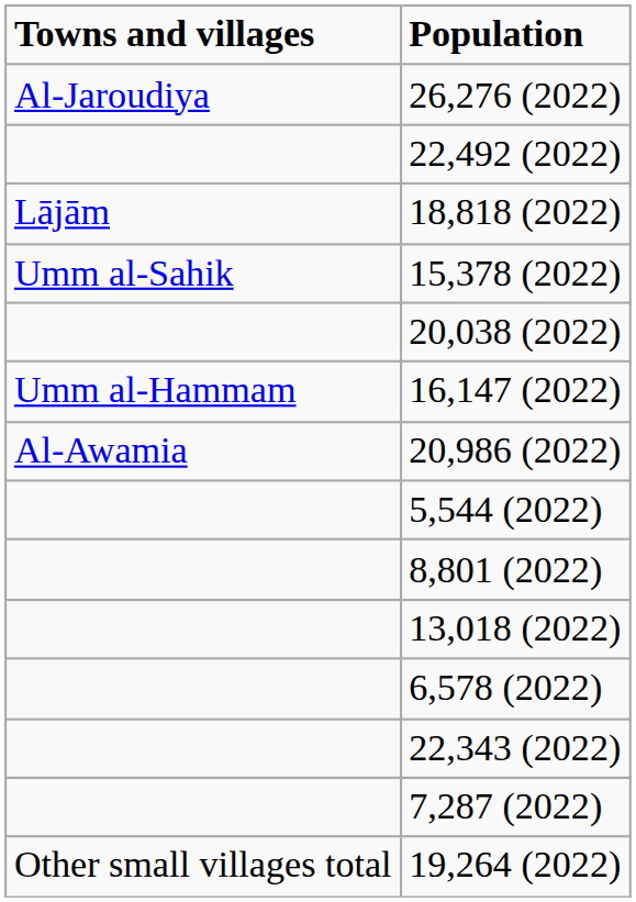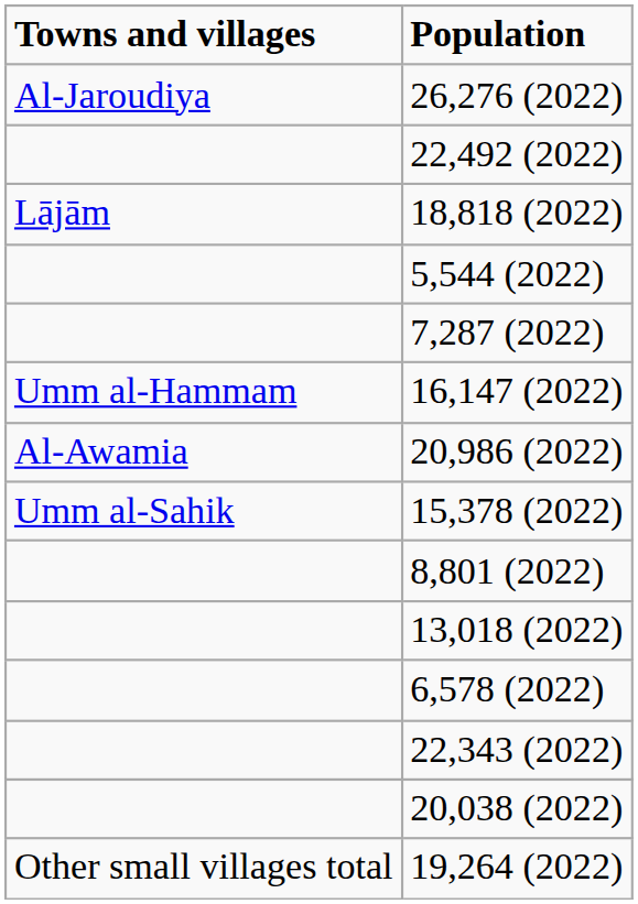rows swapped: 15,378 (2022) <-> 5,544 (2022)
rows swapped: 7,287 (2022) <-> 20,038 (2022)
